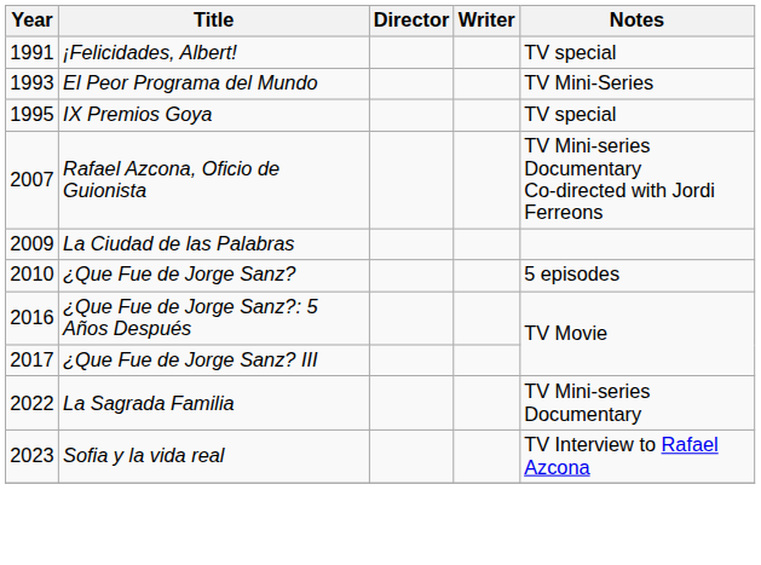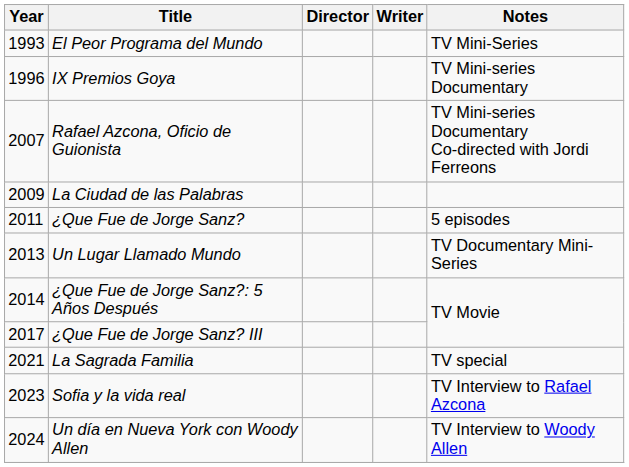- row: 1991 | ¡Felicidades, Albert! | TV special
IX Premios Goya | Year: 1995 -> 1996
IX Premios Goya | Notes: TV special -> TV Mini-series Documentary
¿Que Fue de Jorge Sanz? | Year: 2010 -> 2011
+ row: 2013 | Un Lugar Llamado Mundo | TV Documentary Mini-Series
¿Que Fue de Jorge Sanz?: 5 Años Después | Year: 2016 -> 2014
La Sagrada Familia | Year: 2022 -> 2021
La Sagrada Familia | Notes: TV Mini-series Documentary -> TV special
+ row: 2024 | Un día en Nueva York con Woody Allen | TV Interview to Woody Allen
